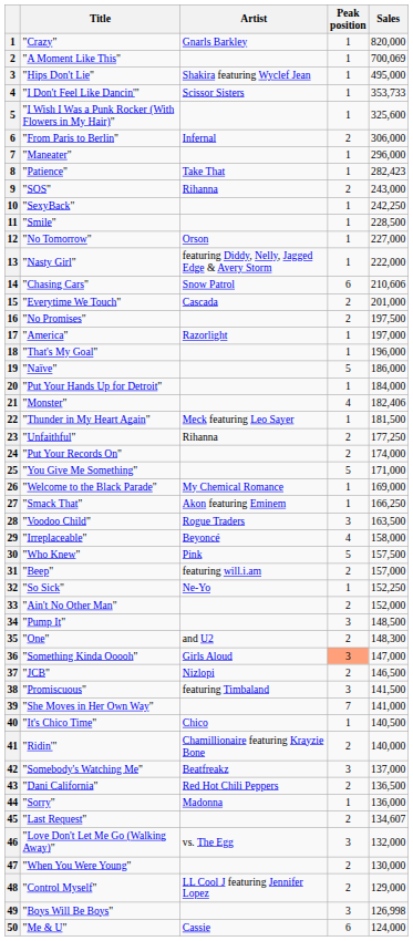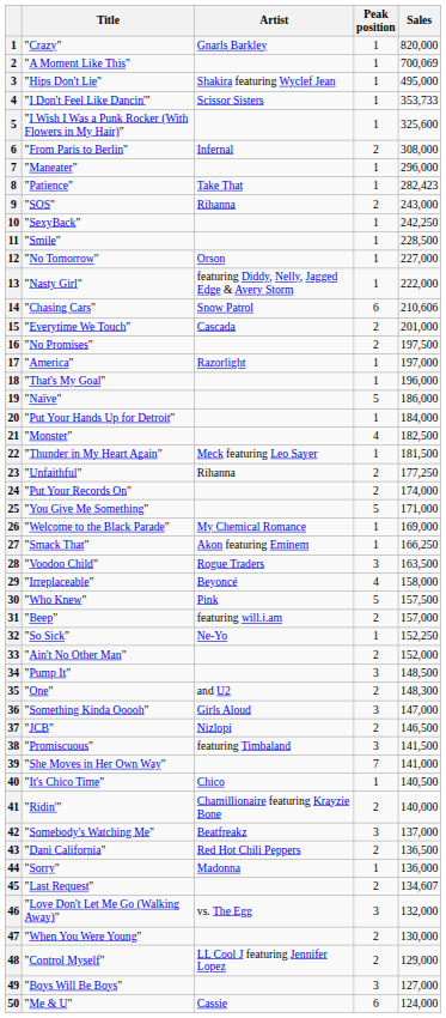"From Paris to Berlin" | Sales: 306,000 -> 308,000
"Monster" | Sales: 182,406 -> 182,500
"Something Kinda Ooooh" | Peak position: lightsalmon background -> no background
"Boys Will Be Boys" | Sales: 126,998 -> 127,000
